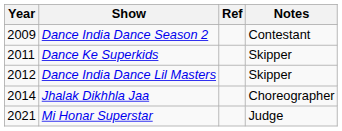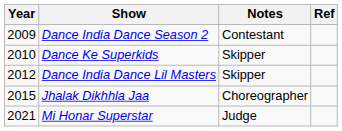columns swapped: Notes <-> Ref
Dance Ke Superkids | Year: 2011 -> 2010
Jhalak Dikhhla Jaa | Year: 2014 -> 2015
